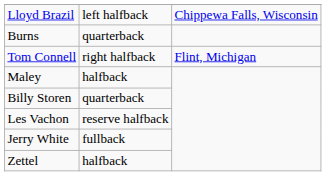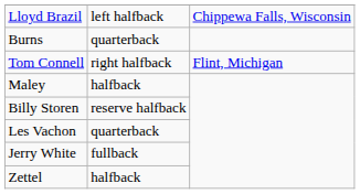Billy Storen | column 2: quarterback -> reserve halfback
Les Vachon | column 2: reserve halfback -> quarterback
